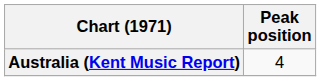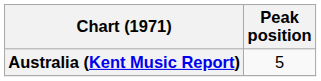Australia (Kent Music Report) | Peak position: 4 -> 5
